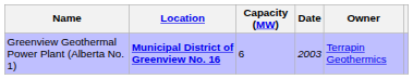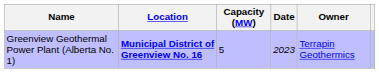Greenview Geothermal Power Plant (Alberta No. 1) | Capacity (MW): 6 -> 5
Greenview Geothermal Power Plant (Alberta No. 1) | Date: 2003 -> 2023
